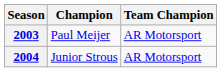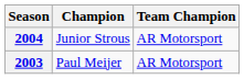rows swapped: 2003 <-> 2004
